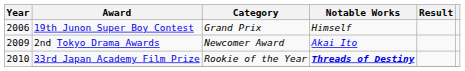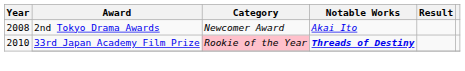- row: 2006 | 19th Junon Super Boy Contest | Grand Prix | Himself
2nd Tokyo Drama Awards | Year: 2009 -> 2008
33rd Japan Academy Film Prize | Category: no background -> pink background
